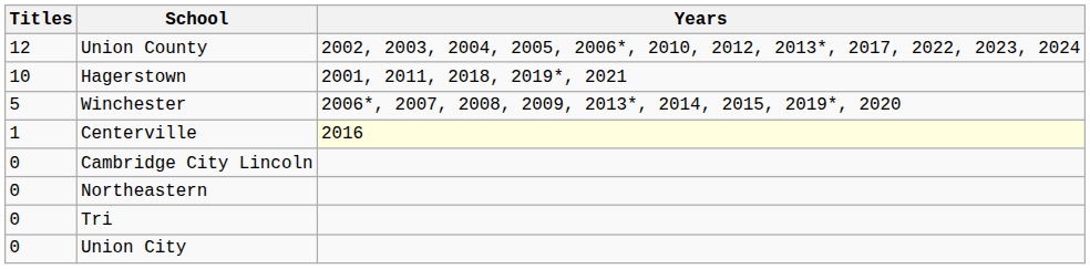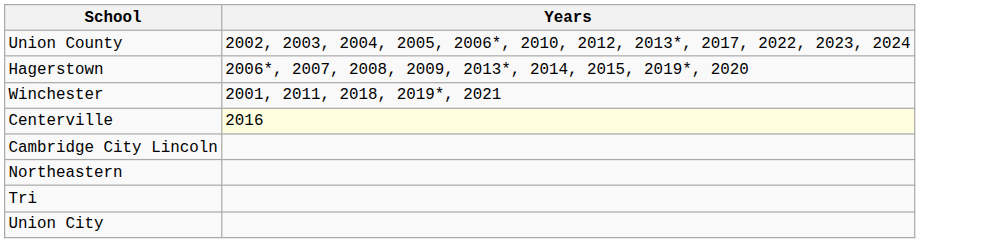- column: Titles | 12 | 10 | 5 | 1 | 0 | 0 | 0 | 0
Hagerstown | Years: 2001, 2011, 2018, 2019*, 2021 -> 2006*, 2007, 2008, 2009, 2013*, 2014, 2015, 2019*, 2020
Winchester | Years: 2006*, 2007, 2008, 2009, 2013*, 2014, 2015, 2019*, 2020 -> 2001, 2011, 2018, 2019*, 2021
